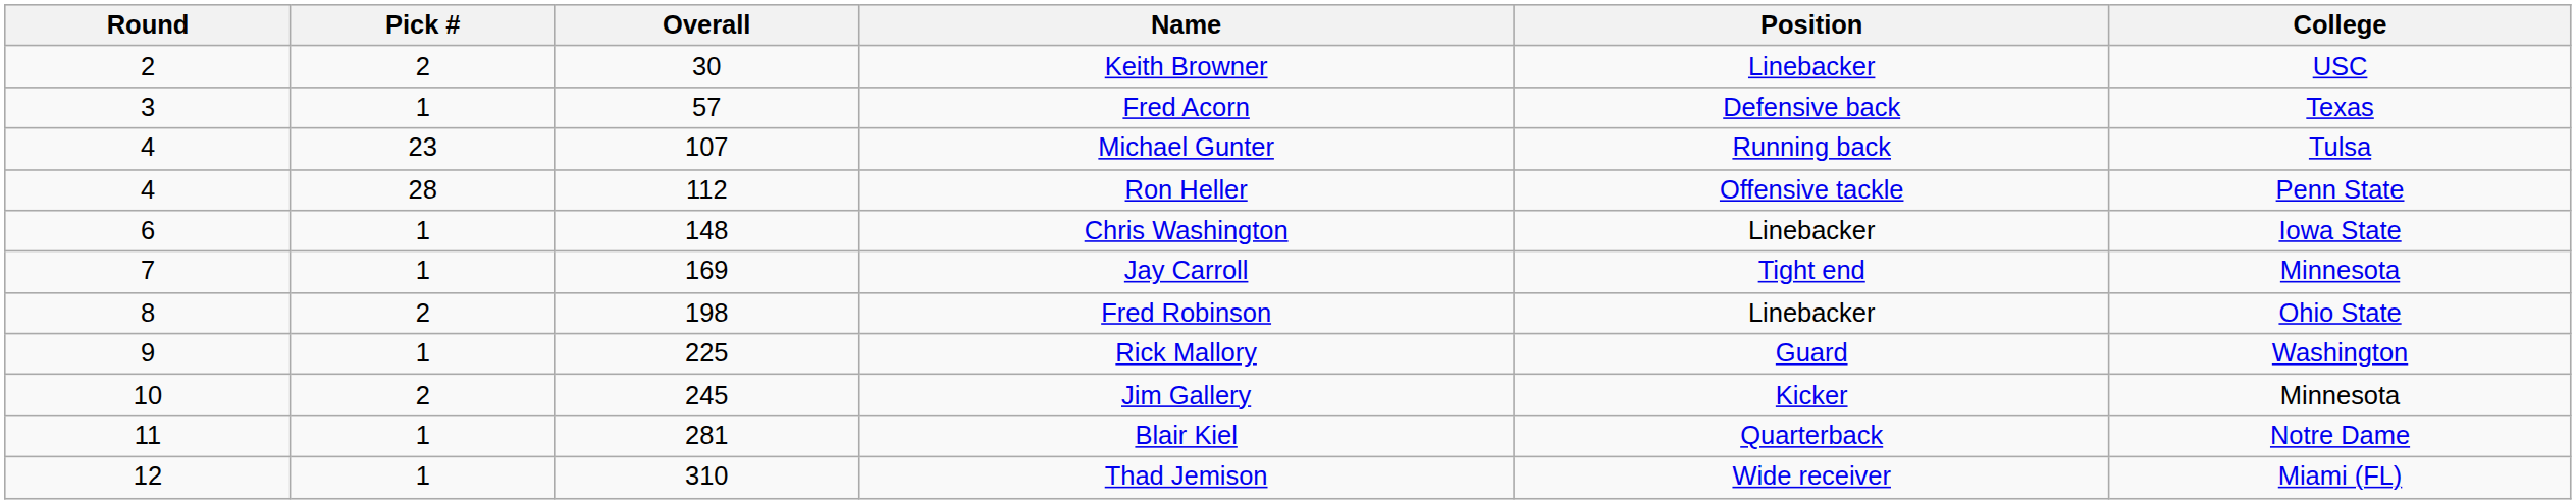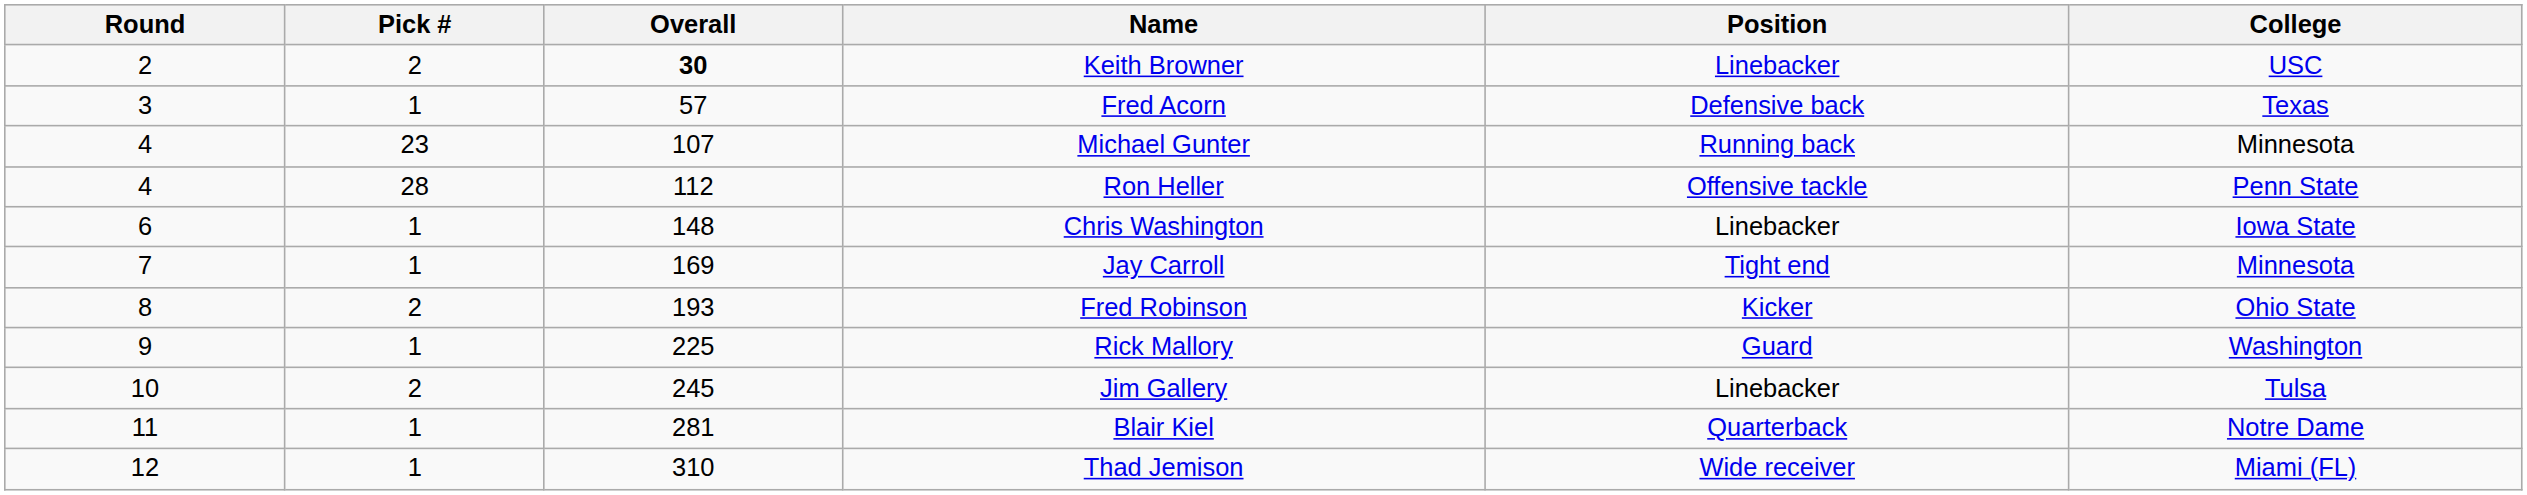Keith Browner | Overall: normal -> bold
Michael Gunter | College: Tulsa -> Minnesota
Fred Robinson | Overall: 198 -> 193
Fred Robinson | Position: Linebacker -> Kicker
Jim Gallery | Position: Kicker -> Linebacker
Jim Gallery | College: Minnesota -> Tulsa
